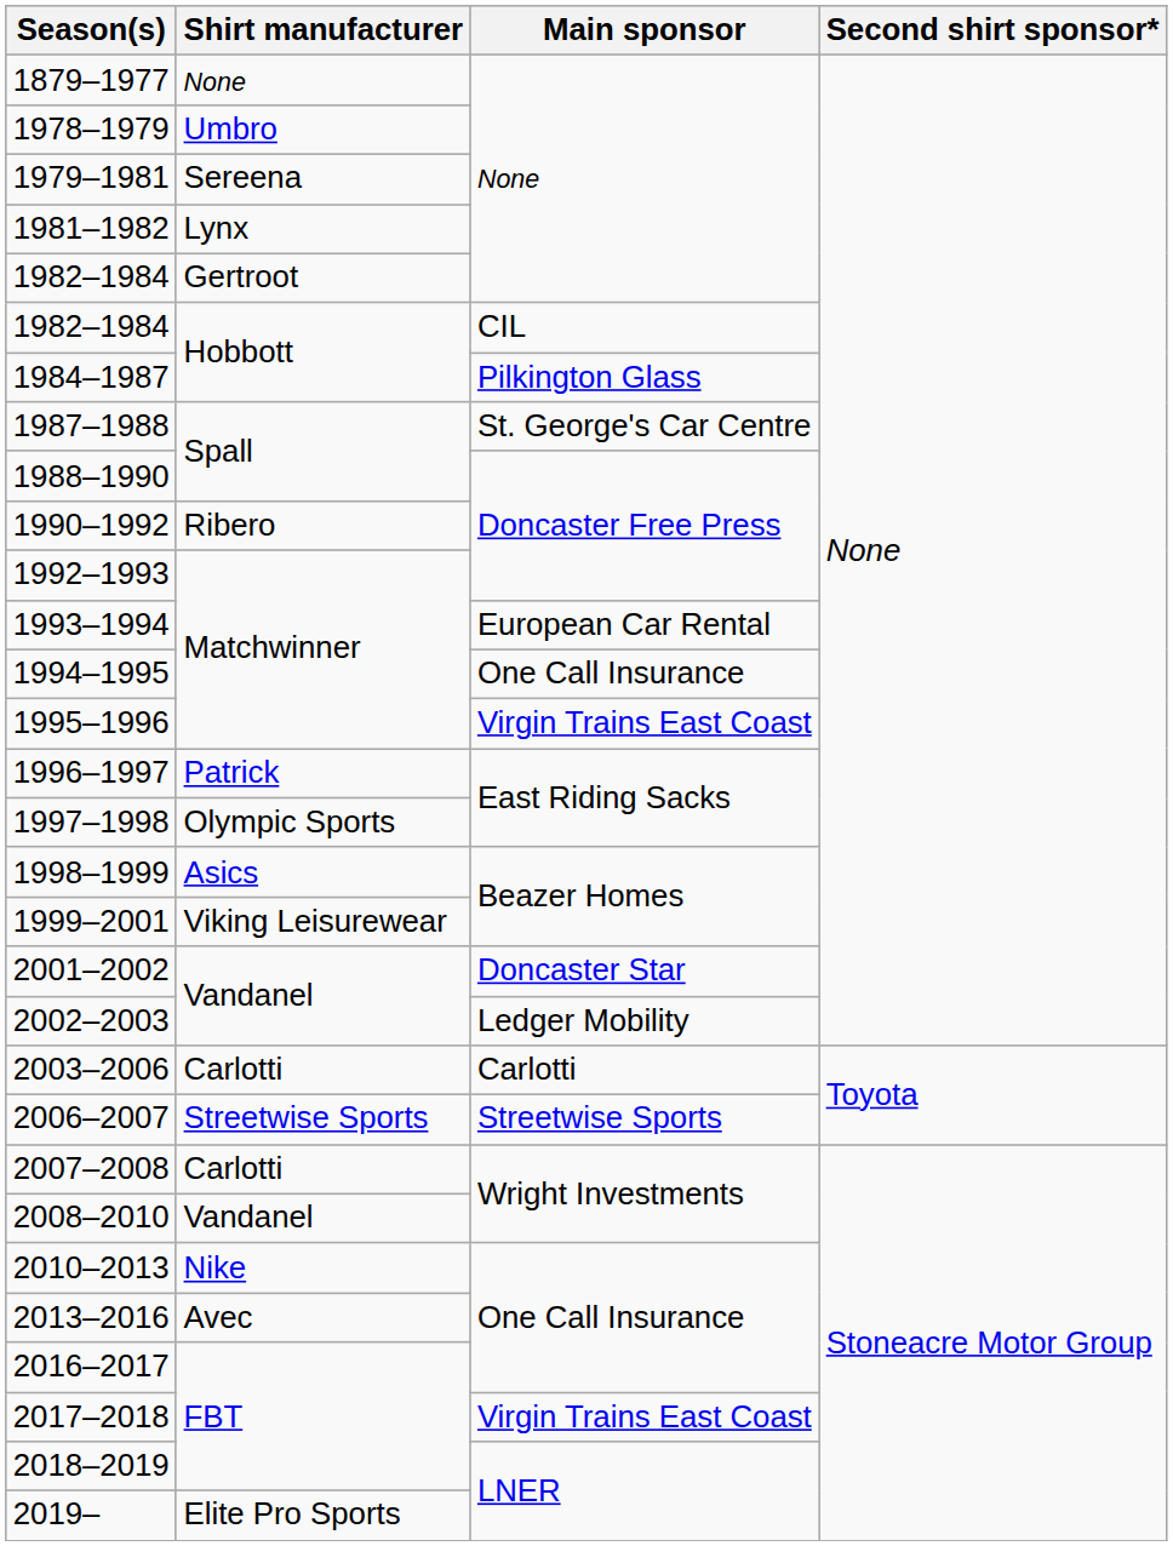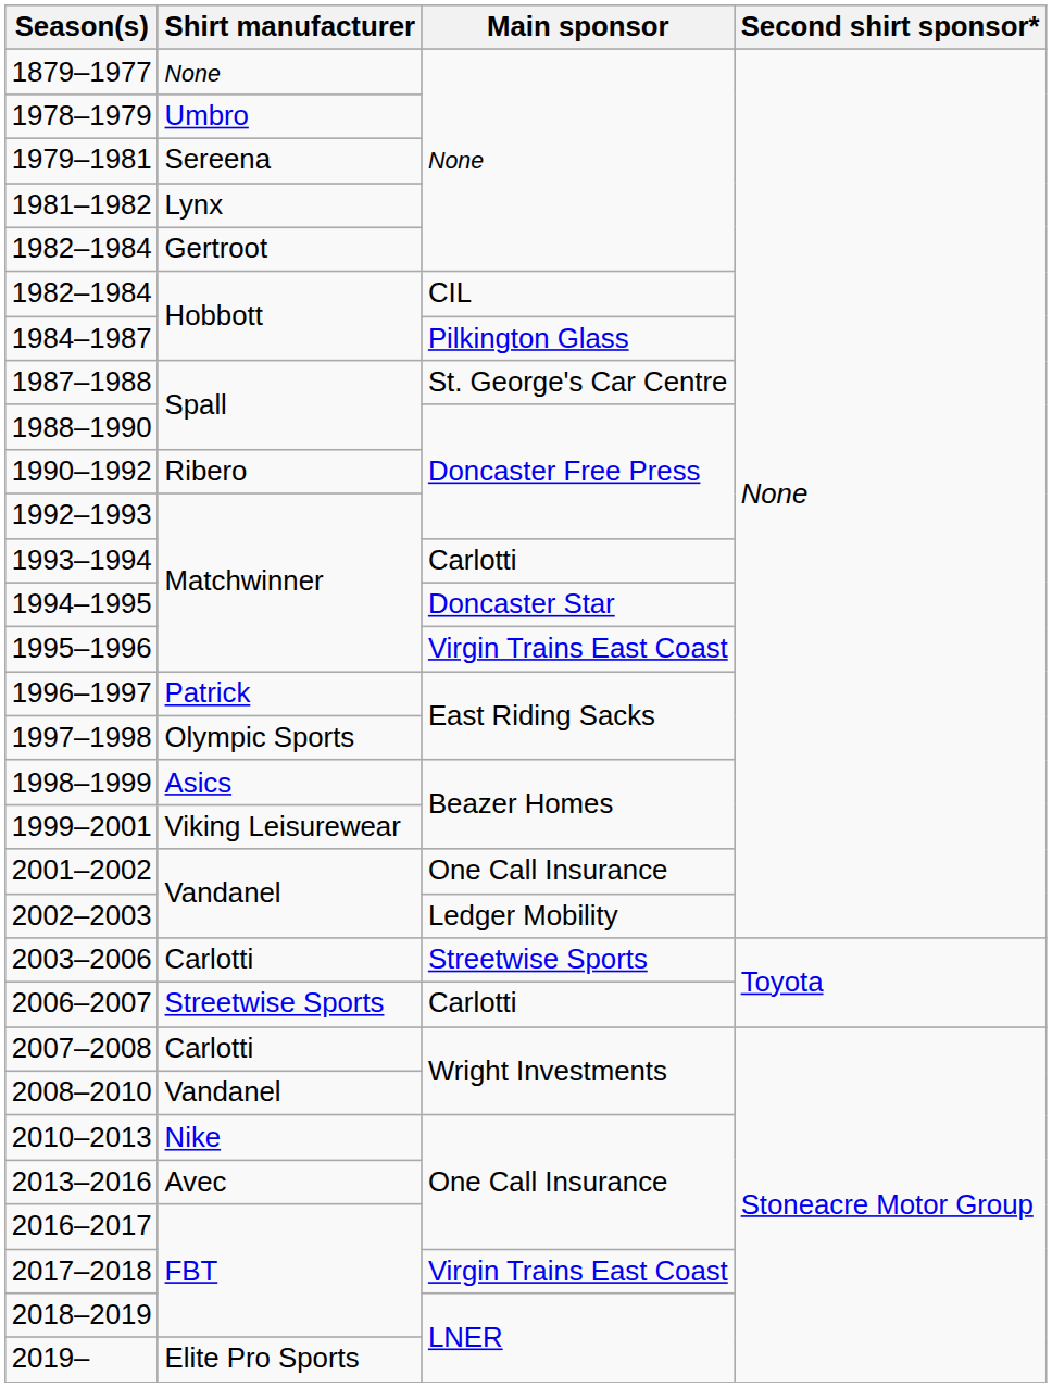1993–1994 | Main sponsor: European Car Rental -> Carlotti
1994–1995 | Main sponsor: One Call Insurance -> Doncaster Star
2001–2002 | Main sponsor: Doncaster Star -> One Call Insurance
2003–2006 | Main sponsor: Carlotti -> Streetwise Sports
2006–2007 | Main sponsor: Streetwise Sports -> Carlotti
